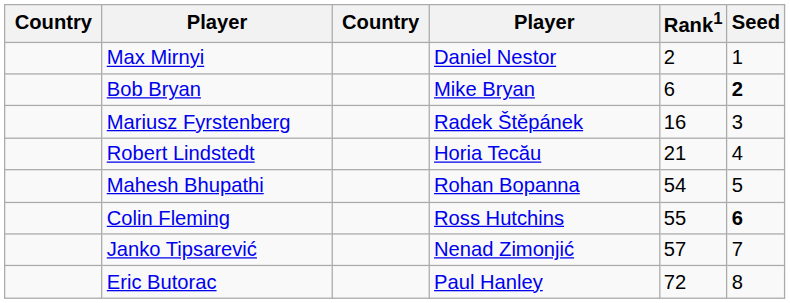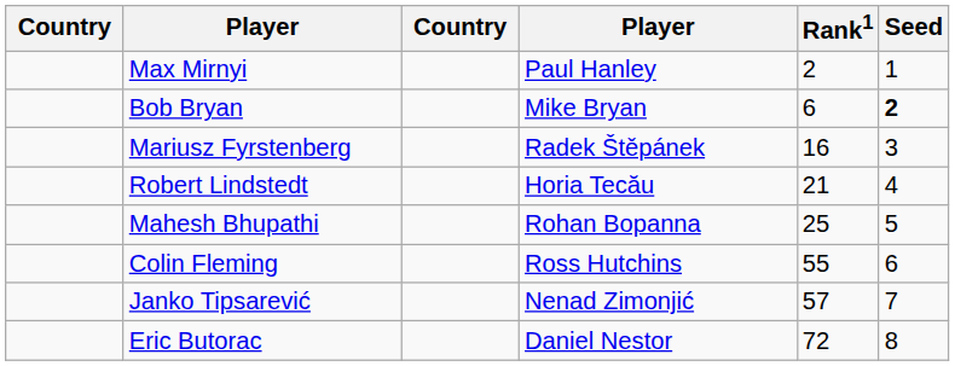Max Mirnyi | column 4: Daniel Nestor -> Paul Hanley
Mahesh Bhupathi | Rank1: 54 -> 25
Colin Fleming | Seed: bold -> normal
Eric Butorac | column 4: Paul Hanley -> Daniel Nestor
